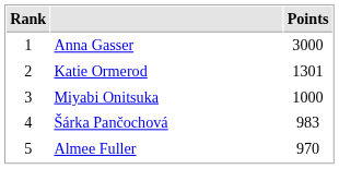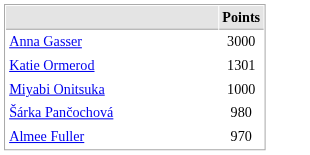- column: Rank | 1 | 2 | 3 | 4 | 5
Šárka Pančochová | Points: 983 -> 980
